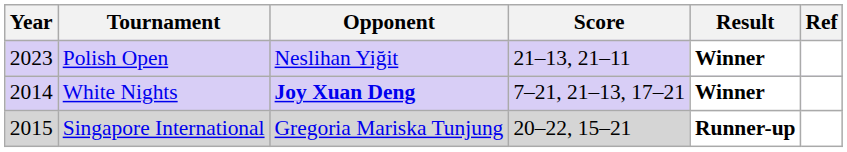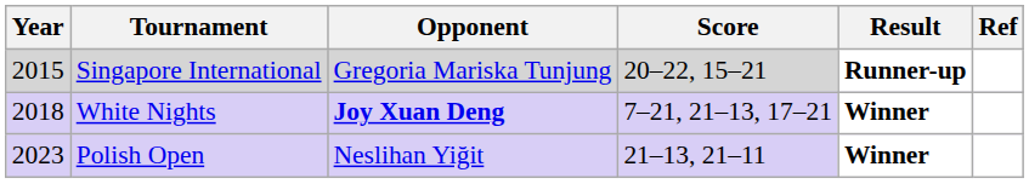rows swapped: Singapore International <-> Polish Open
White Nights | Year: 2014 -> 2018
